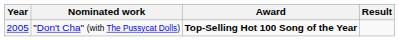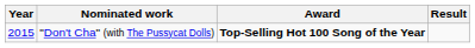"Don't Cha" (with The Pussycat Dolls) | Year: 2005 -> 2015
